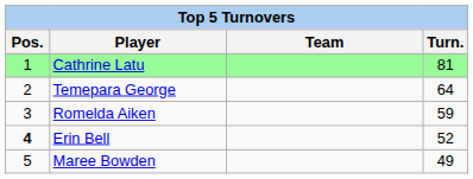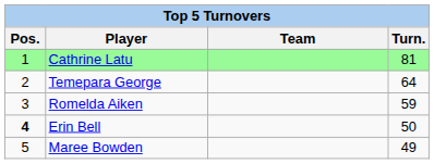Erin Bell | Turn.: 52 -> 50
